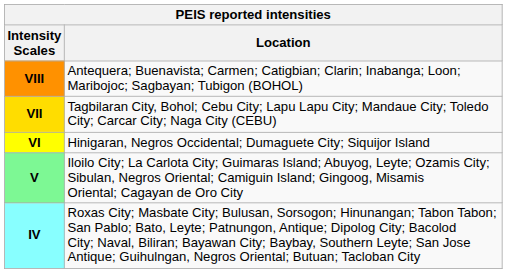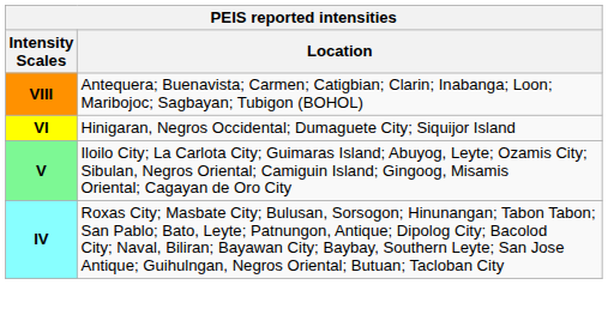- row: VII | Tagbilaran City, Bohol; Cebu City; Lapu Lapu City; Mandaue City; Toledo City; Carcar City; Naga City (CEBU)
